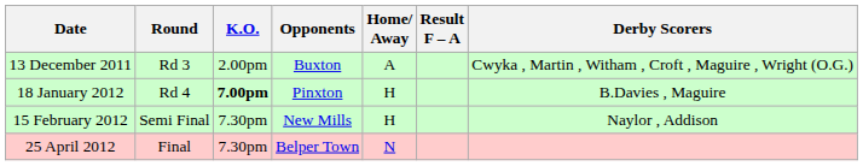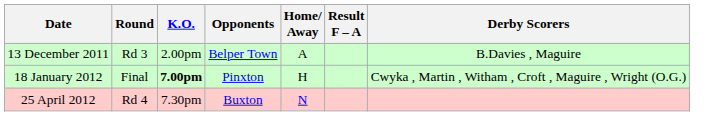13 December 2011 | Opponents: Buxton -> Belper Town
13 December 2011 | Derby Scorers: Cwyka , Martin , Witham , Croft , Maguire , Wright (O.G.) -> B.Davies , Maguire
18 January 2012 | Round: Rd 4 -> Final
18 January 2012 | Derby Scorers: B.Davies , Maguire -> Cwyka , Martin , Witham , Croft , Maguire , Wright (O.G.)
- row: 15 February 2012 | Semi Final | 7.30pm | New Mills | H | Naylor , Addison
25 April 2012 | Round: Final -> Rd 4
25 April 2012 | Opponents: Belper Town -> Buxton
